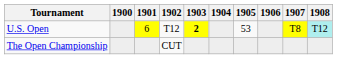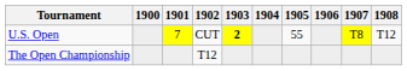U.S. Open | 1901: 6 -> 7
U.S. Open | 1902: T12 -> CUT
U.S. Open | 1905: 53 -> 55
U.S. Open | 1908: paleturquoise background -> no background
The Open Championship | 1902: CUT -> T12
